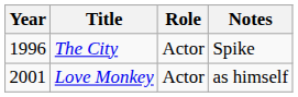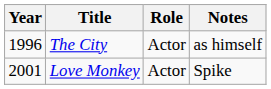The City | Notes: Spike -> as himself
Love Monkey | Notes: as himself -> Spike
